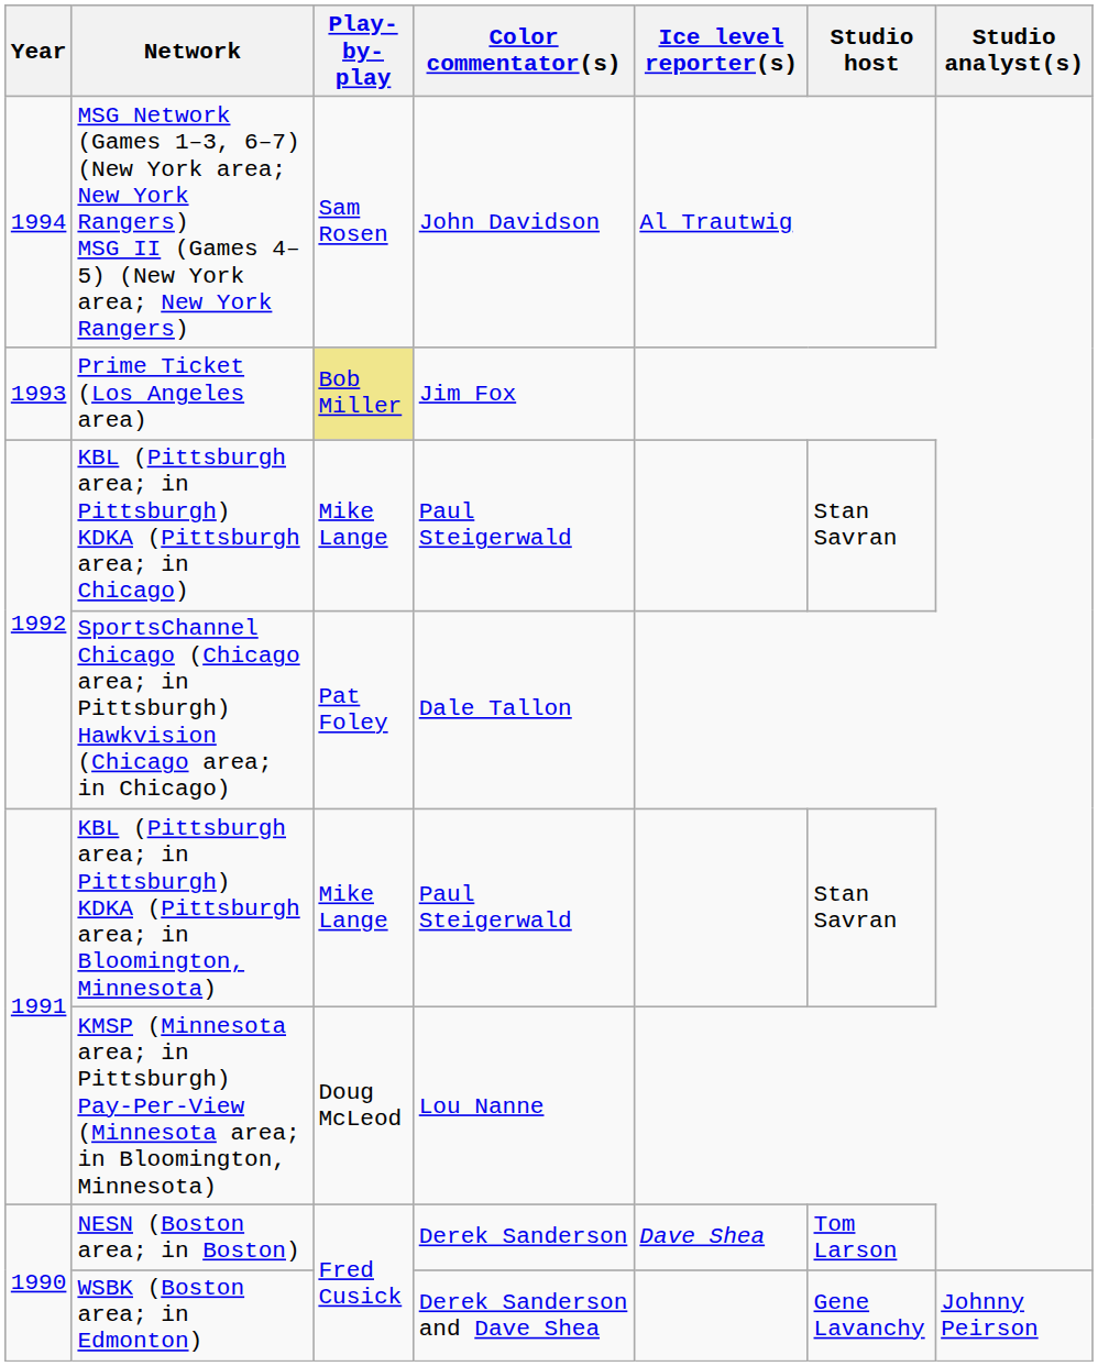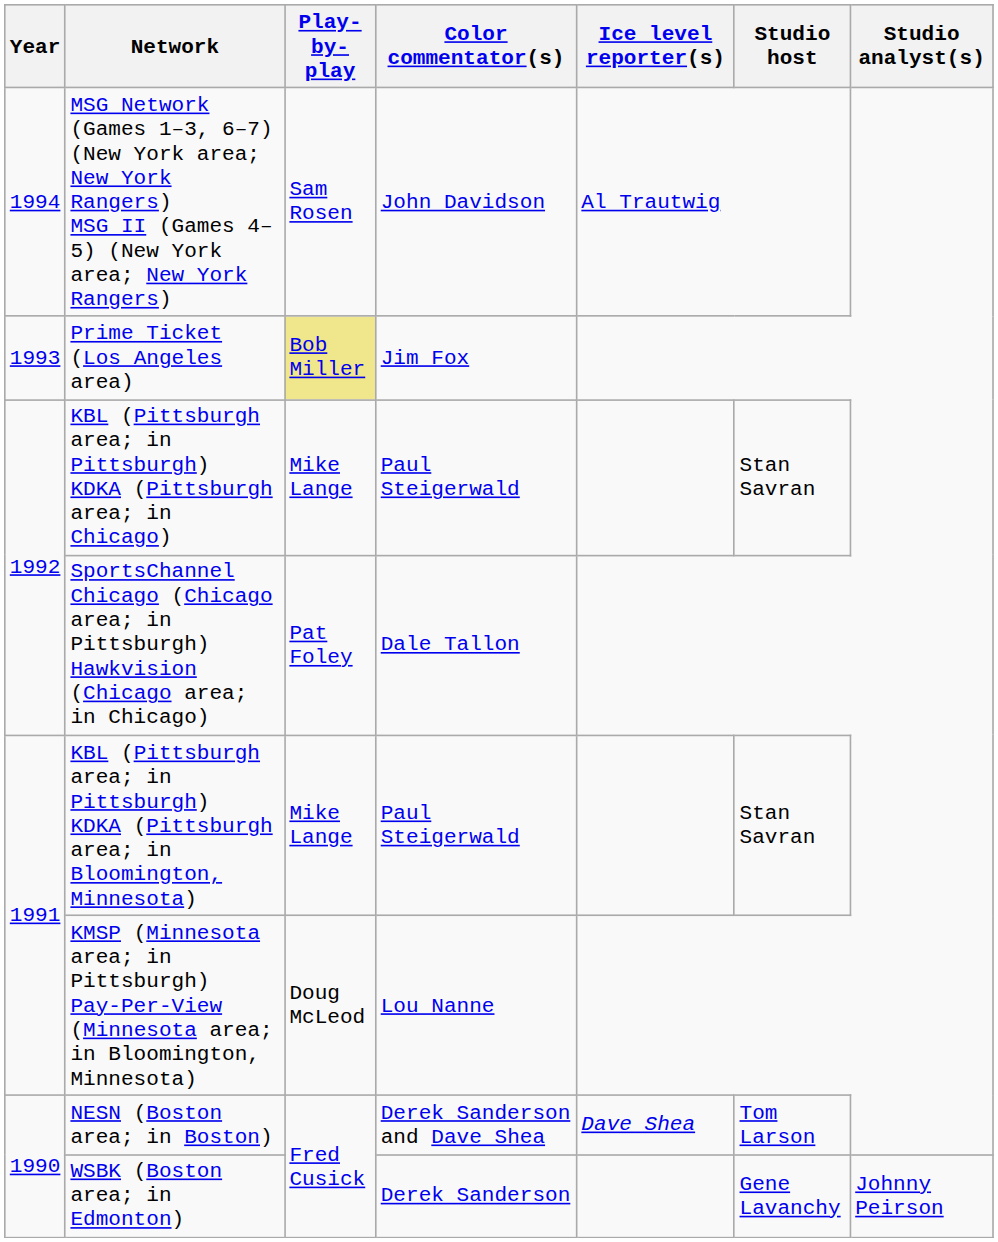NESN (Boston area; in Boston) | Color commentator(s): Derek Sanderson -> Derek Sanderson and Dave Shea
WSBK (Boston area; in Edmonton) | Color commentator(s): Derek Sanderson and Dave Shea -> Derek Sanderson
